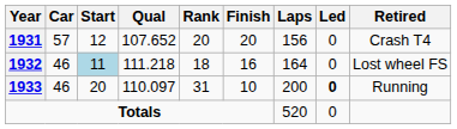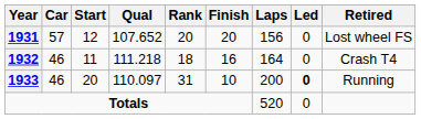1931 | Retired: Crash T4 -> Lost wheel FS
1932 | Start: lightblue background -> no background
1932 | Retired: Lost wheel FS -> Crash T4
